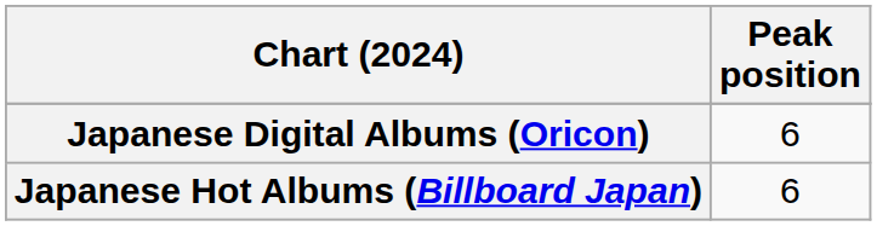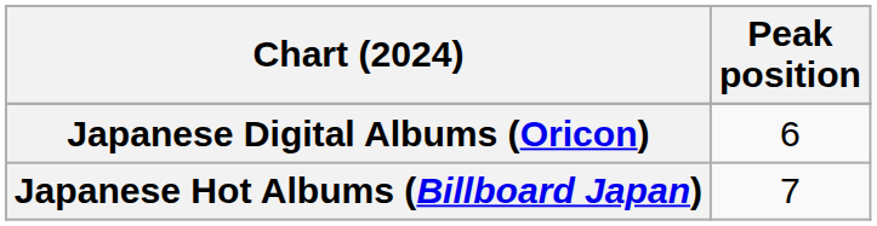Japanese Hot Albums (Billboard Japan) | Peak position: 6 -> 7
